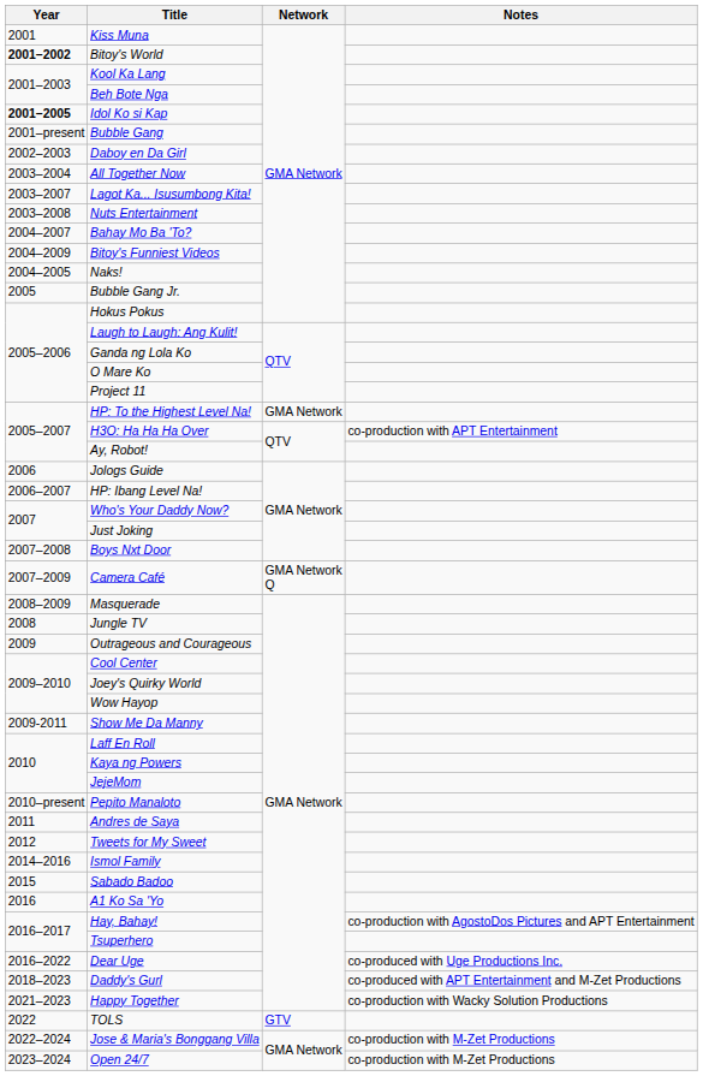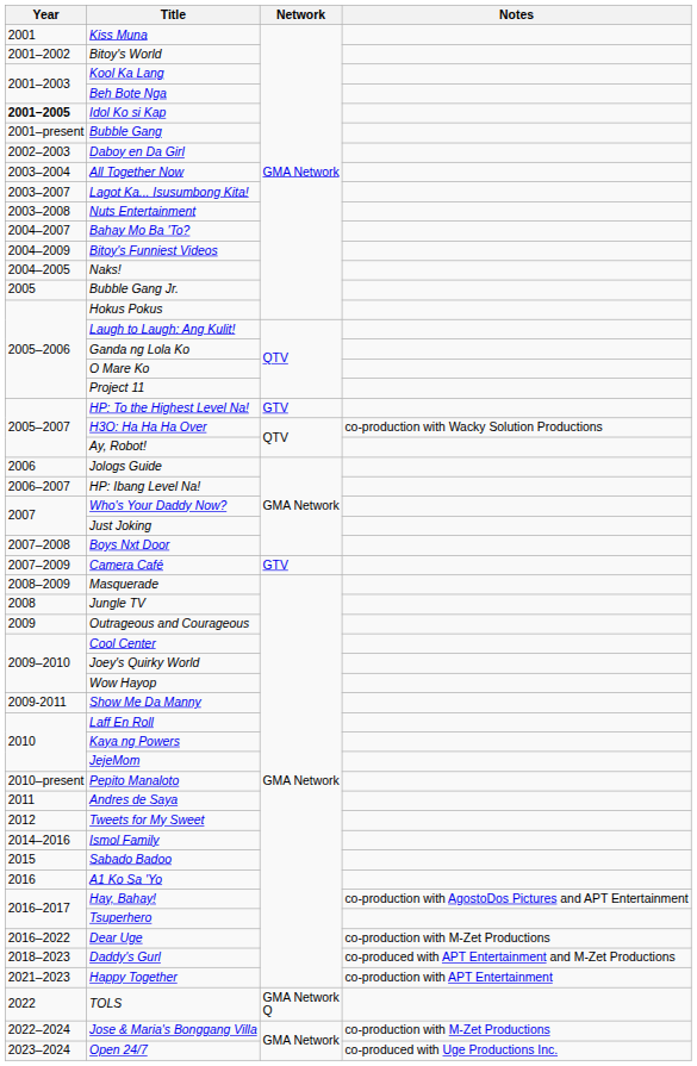Bitoy's World | Year: bold -> normal
HP: To the Highest Level Na! | Network: GMA Network -> GTV
H3O: Ha Ha Ha Over | Notes: co-production with APT Entertainment -> co-production with Wacky Solution Productions
Camera Café | Network: GMA Network Q -> GTV
Dear Uge | Notes: co-produced with Uge Productions Inc. -> co-production with M-Zet Productions
Happy Together | Notes: co-production with Wacky Solution Productions -> co-production with APT Entertainment
TOLS | Network: GTV -> GMA Network Q
Open 24/7 | Notes: co-production with M-Zet Productions -> co-produced with Uge Productions Inc.
